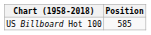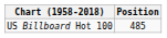US Billboard Hot 100 | Position: 585 -> 485
